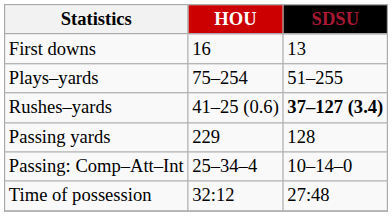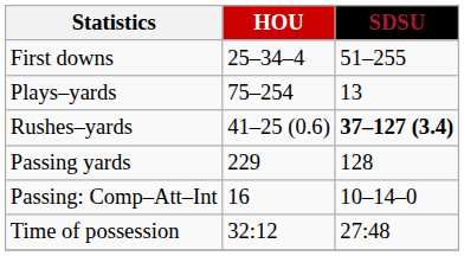First downs | HOU: 16 -> 25–34–4
First downs | SDSU: 13 -> 51–255
Plays–yards | SDSU: 51–255 -> 13
Passing: Comp–Att–Int | HOU: 25–34–4 -> 16
